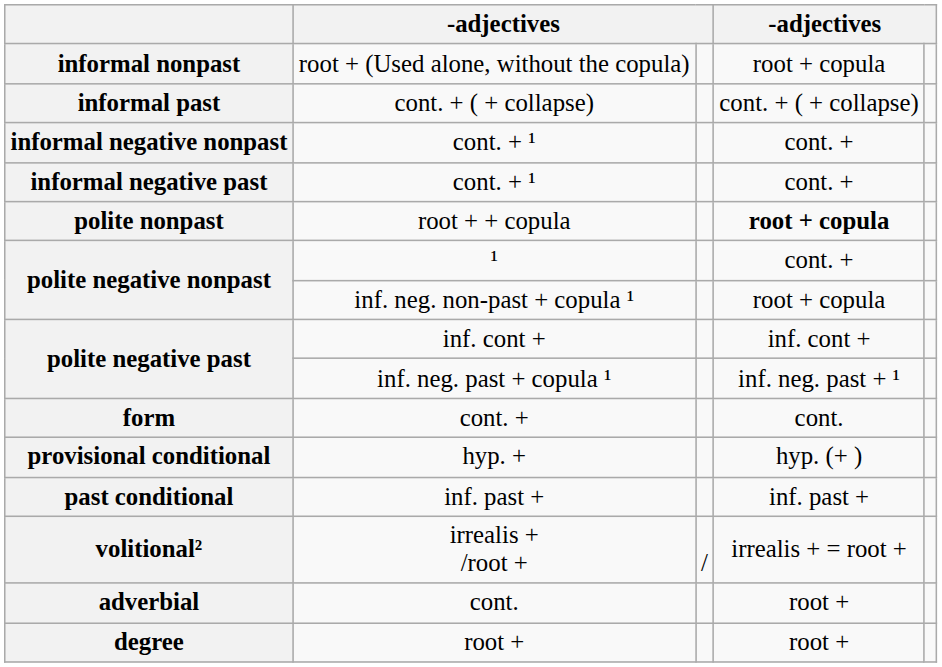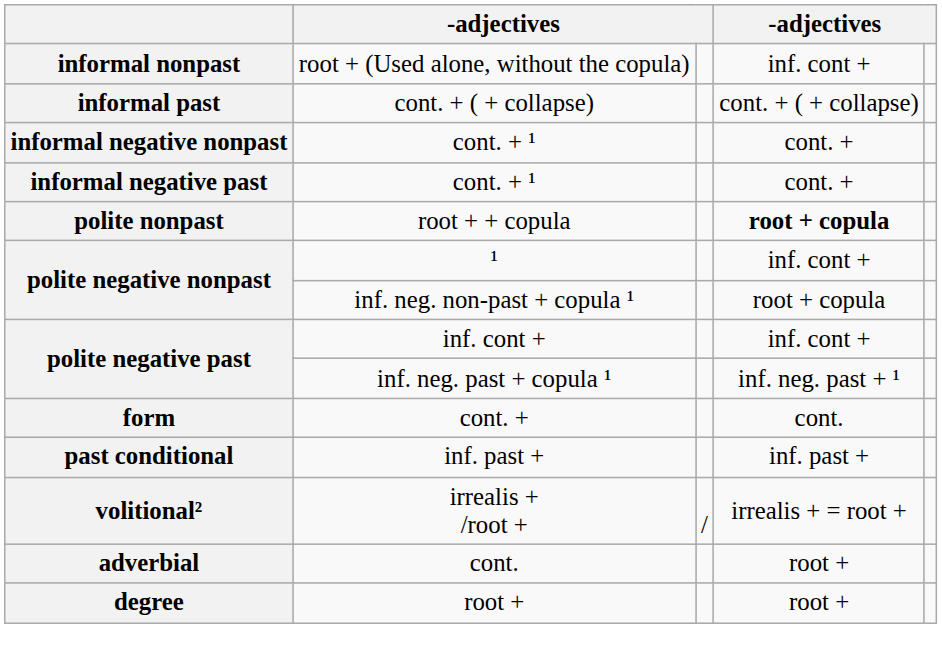root + (Used alone, without the copula) | column 4: root + copula -> inf. cont +
¹ | column 4: cont. + -> inf. cont +
- row: provisional conditional | hyp. + | hyp. (+ )
